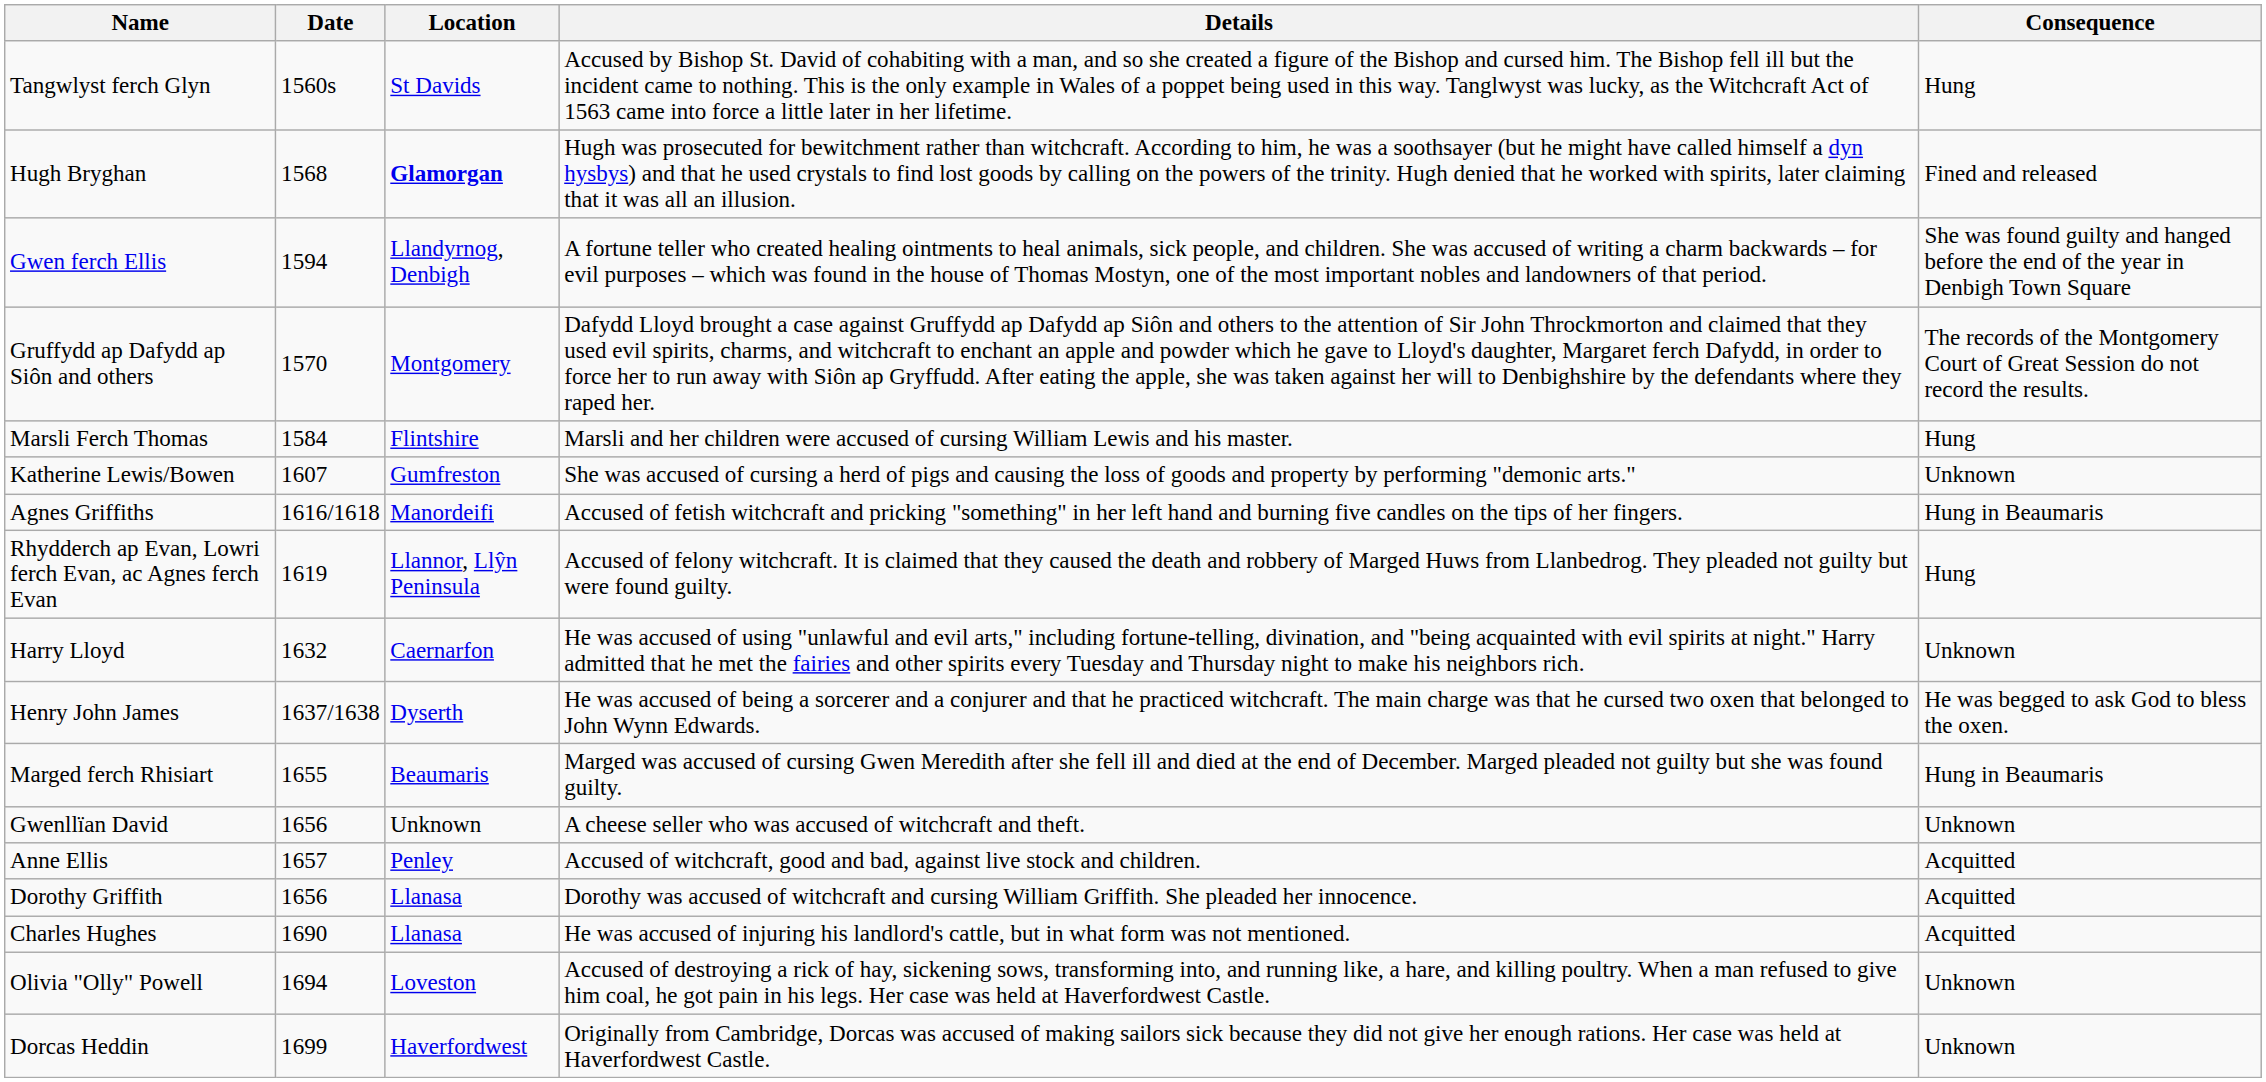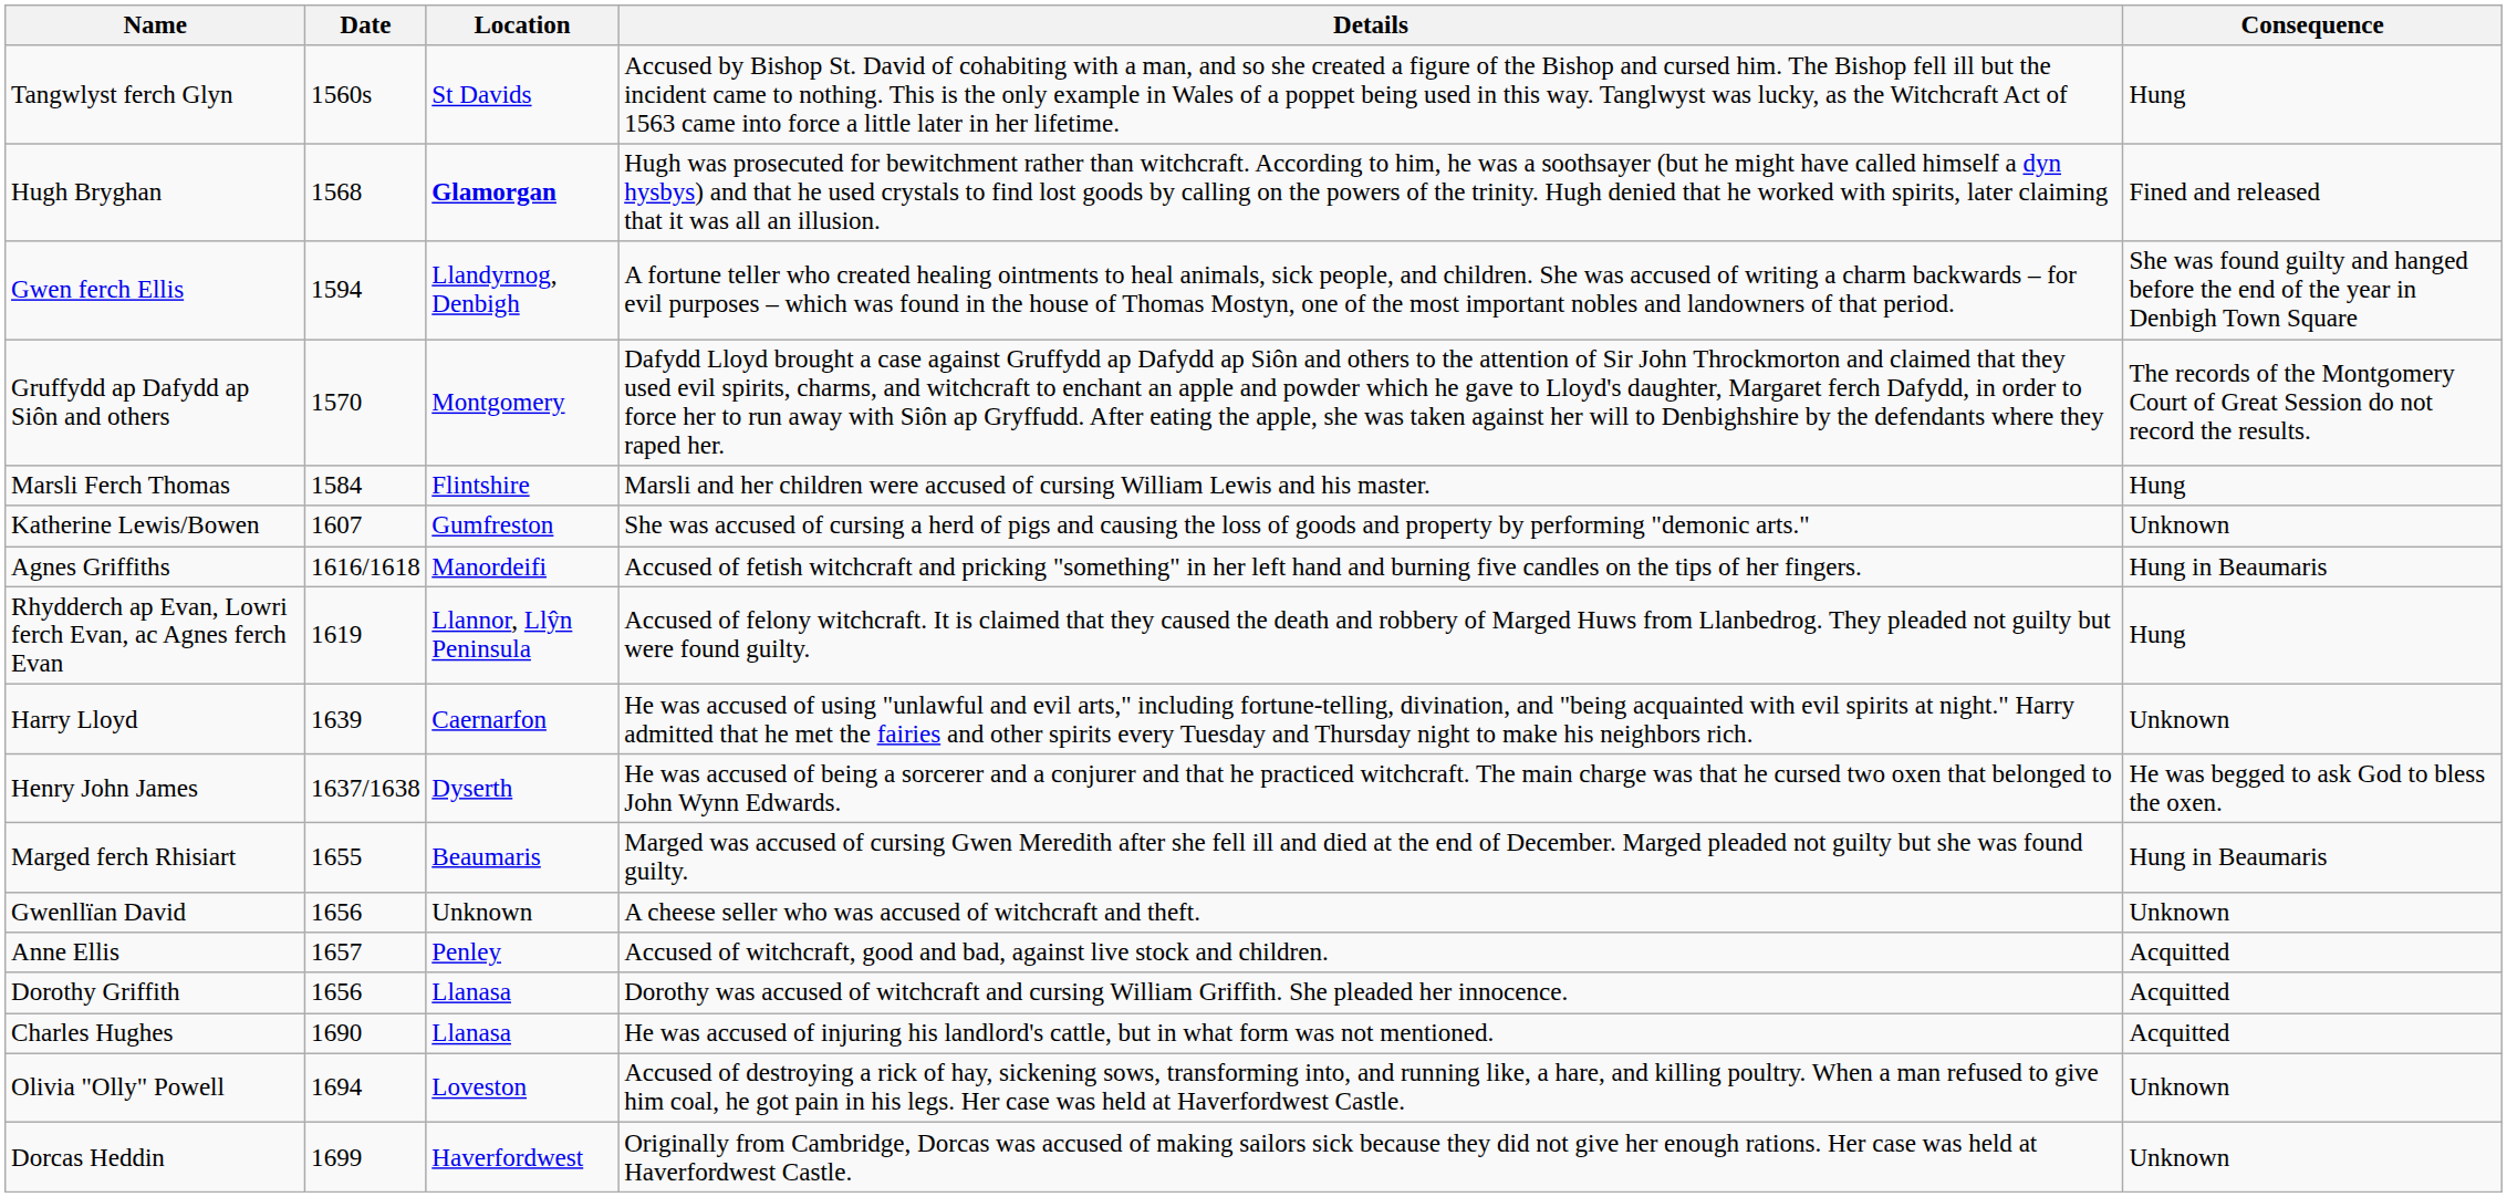Harry Lloyd | Date: 1632 -> 1639
